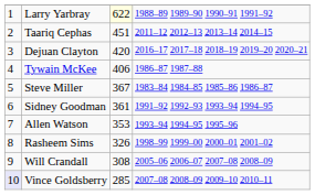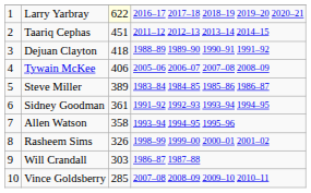Larry Yarbray | column 4: 1988–89 1989–90 1990–91 1991–92 -> 2016–17 2017–18 2018–19 2019–20 2020–21
Dejuan Clayton | column 3: 420 -> 418
Dejuan Clayton | column 4: 2016–17 2017–18 2018–19 2019–20 2020–21 -> 1988–89 1989–90 1990–91 1991–92
Tywain McKee | column 4: 1986–87 1987–88 -> 2005–06 2006–07 2007–08 2008–09
Steve Miller | column 3: 367 -> 389
Allen Watson | column 3: 353 -> 358
Will Crandall | column 3: 308 -> 303
Will Crandall | column 4: 2005–06 2006–07 2007–08 2008–09 -> 1986–87 1987–88
Vince Goldsberry | column 1: lavender background -> no background
